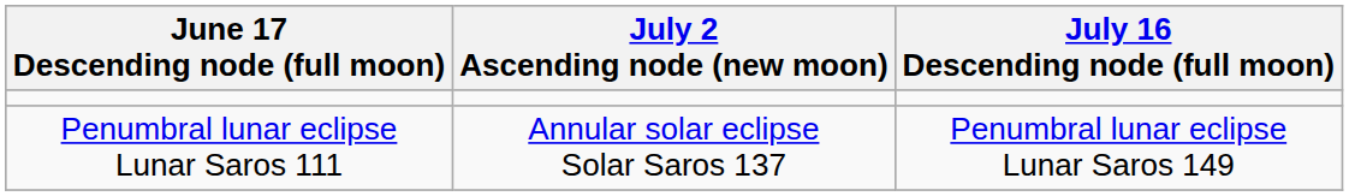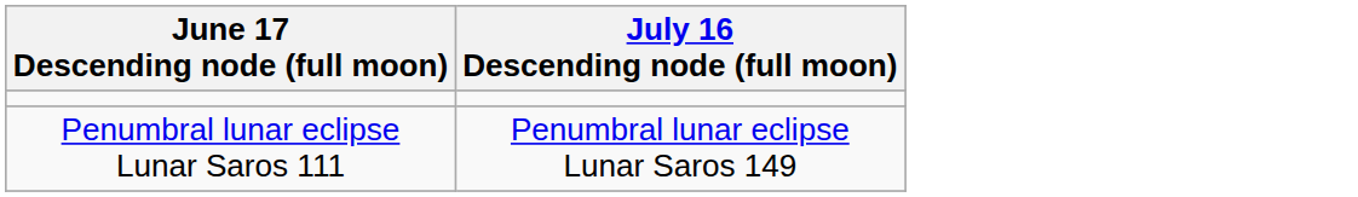- column: July 2 Ascending node (new moon) | Annular solar eclipse Solar Saros 137
